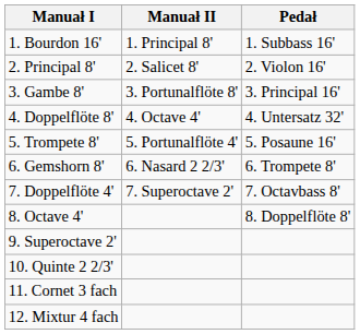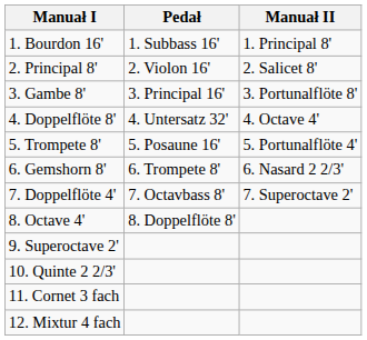columns swapped: Manuał II <-> Pedał
